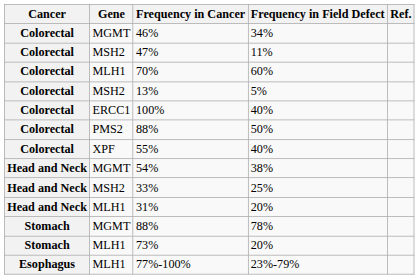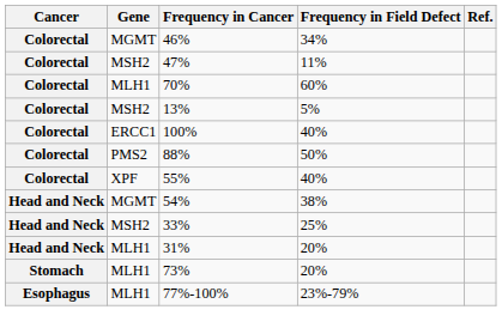- row: Stomach | MGMT | 88% | 78%
